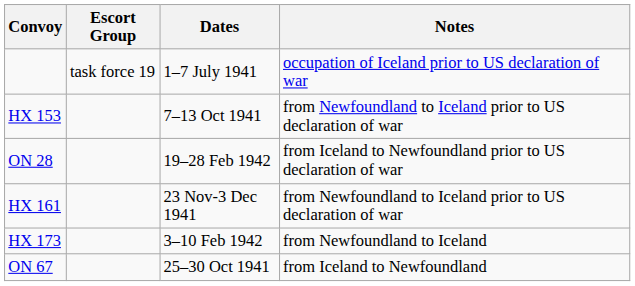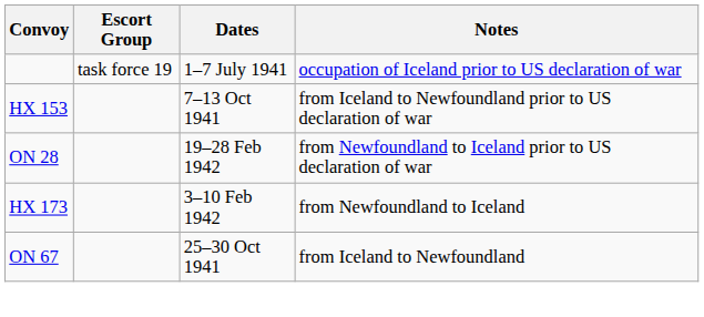HX 153 | Notes: from Newfoundland to Iceland prior to US declaration of war -> from Iceland to Newfoundland prior to US declaration of war
ON 28 | Notes: from Iceland to Newfoundland prior to US declaration of war -> from Newfoundland to Iceland prior to US declaration of war
- row: HX 161 | 23 Nov-3 Dec 1941 | from Newfoundland to Iceland prior to US declaration of war
